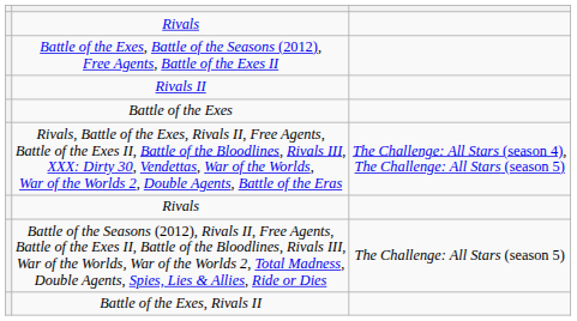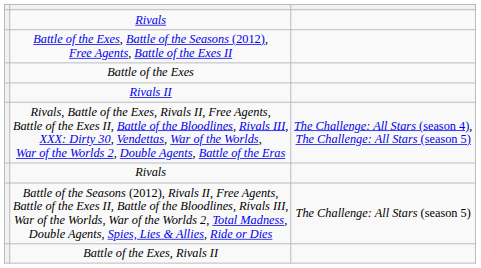rows swapped: Rivals II <-> Battle of the Exes
